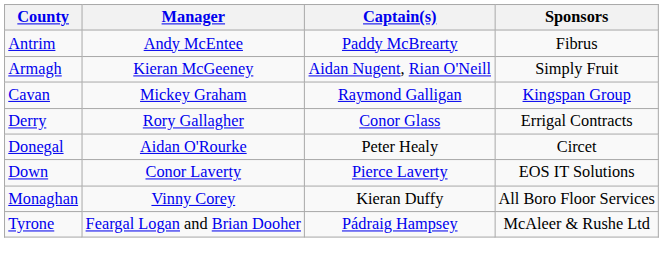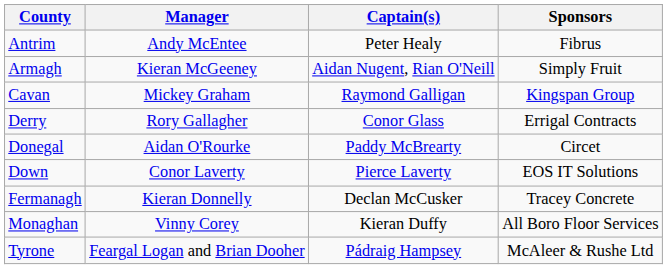Antrim | Captain(s): Paddy McBrearty -> Peter Healy
Donegal | Captain(s): Peter Healy -> Paddy McBrearty
+ row: Fermanagh | Kieran Donnelly | Declan McCusker | Tracey Concrete
